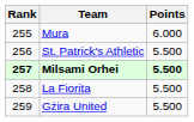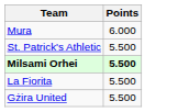- column: Rank | 255 | 256 | 257 | 258 | 259
